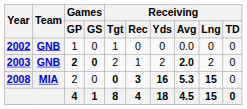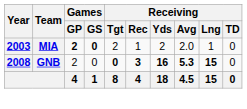- row: 2002 | GNB | 1 | 0 | 1 | 0 | 0 | 0.0 | 0 | 0
2003 | Team: GNB -> MIA
2003 | Receiving / Avg: bold -> normal
2003 | Receiving / Lng: 2 -> 1
2008 | Team: MIA -> GNB
